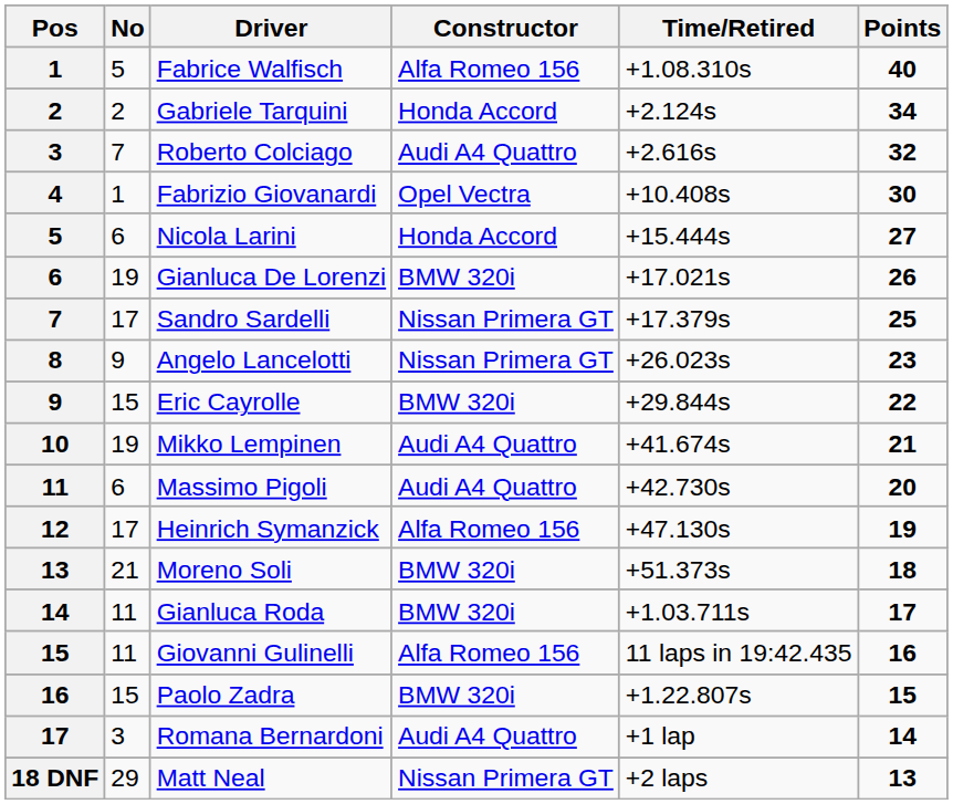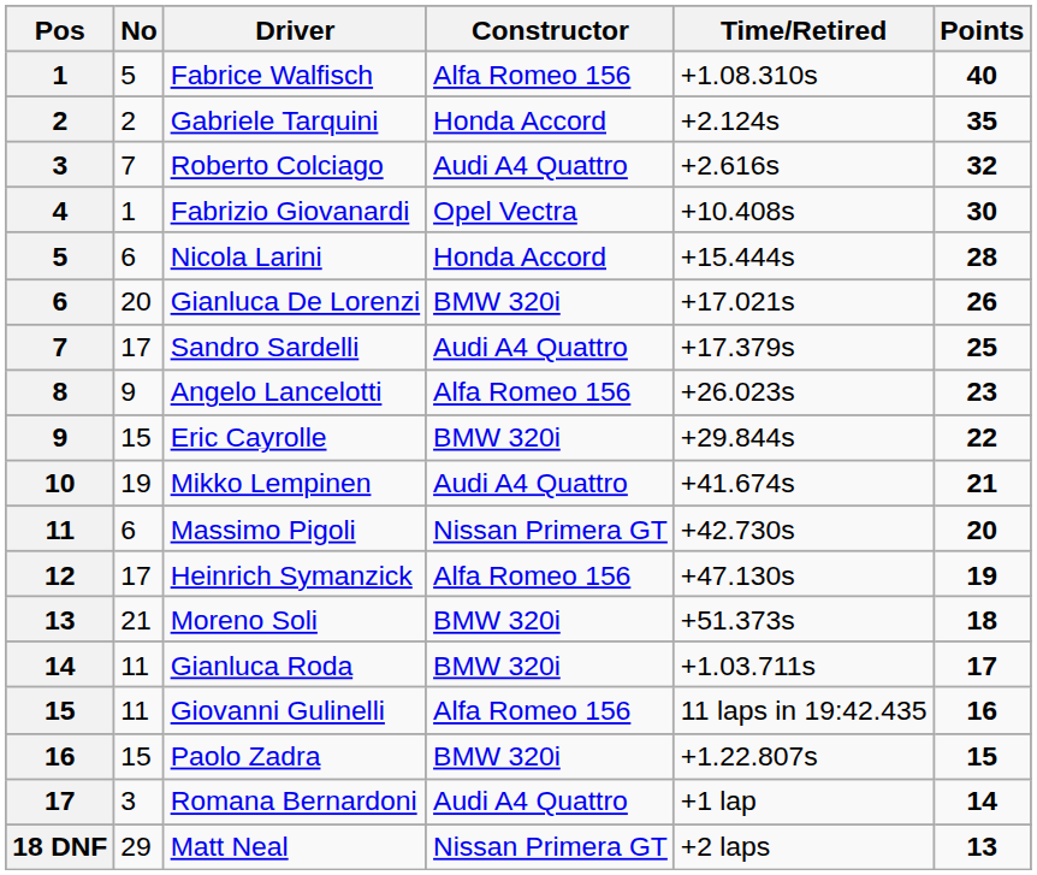Gabriele Tarquini | Points: 34 -> 35
Nicola Larini | Points: 27 -> 28
Gianluca De Lorenzi | No: 19 -> 20
Sandro Sardelli | Constructor: Nissan Primera GT -> Audi A4 Quattro
Angelo Lancelotti | Constructor: Nissan Primera GT -> Alfa Romeo 156
Massimo Pigoli | Constructor: Audi A4 Quattro -> Nissan Primera GT
